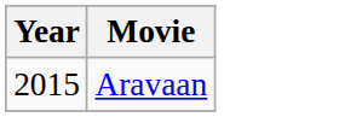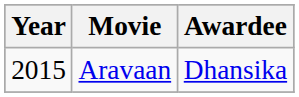+ column: Awardee | Dhansika
